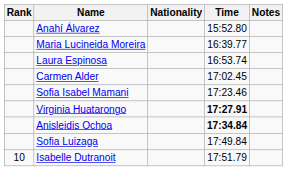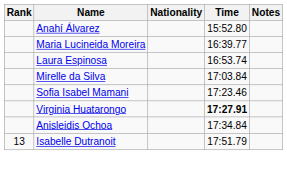- row: Carmen Alder | 17:02.45
+ row: Mirelle da Silva | 17:03.84
Anisleidis Ochoa | Time: bold -> normal
- row: Sofia Luizaga | 17:49.84
Isabelle Dutranoit | Rank: 10 -> 13
